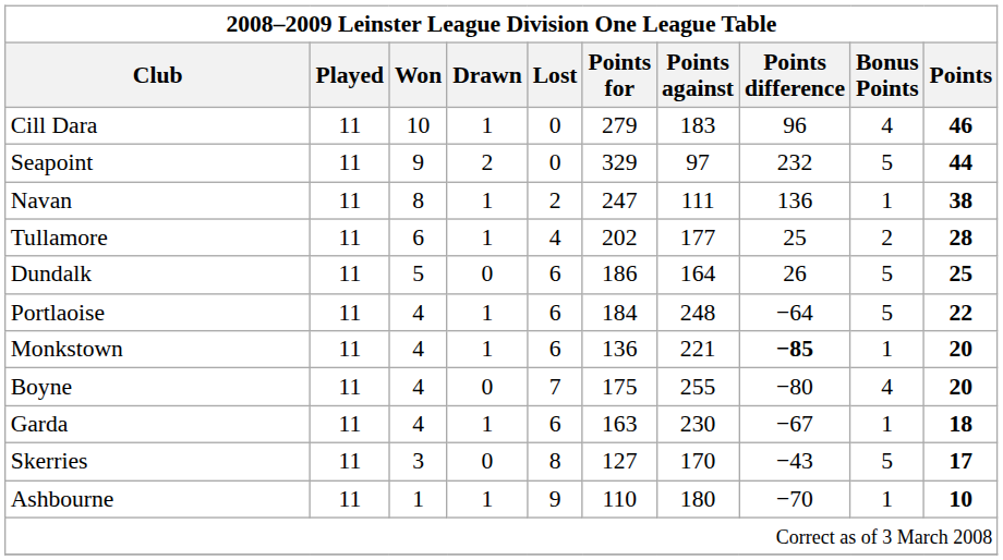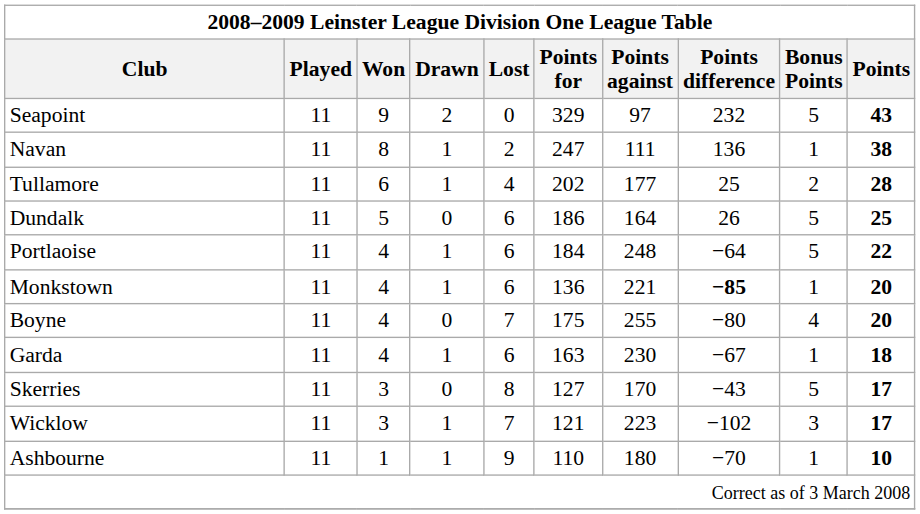- row: Cill Dara | 11 | 10 | 1 | 0 | 279 | 183 | 96 | 4 | 46
Seapoint | Points: 44 -> 43
+ row: Wicklow | 11 | 3 | 1 | 7 | 121 | 223 | −102 | 3 | 17
